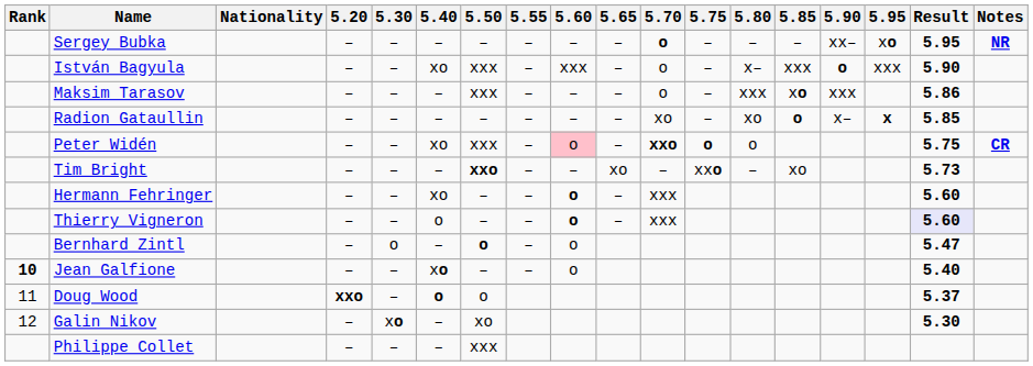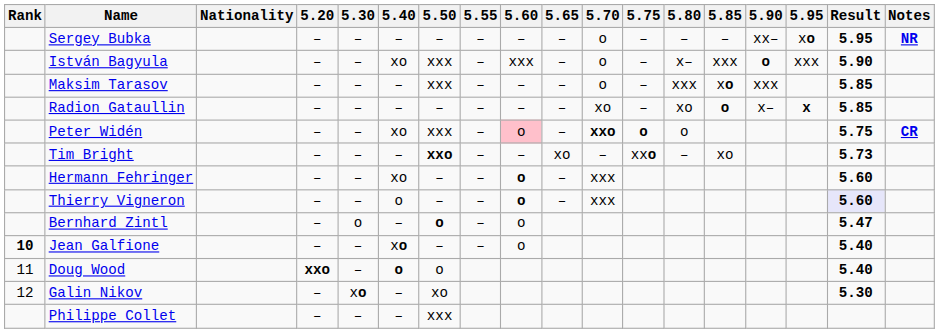Sergey Bubka | 5.70: bold -> normal
Maksim Tarasov | Result: 5.86 -> 5.85
Doug Wood | Result: 5.37 -> 5.40
